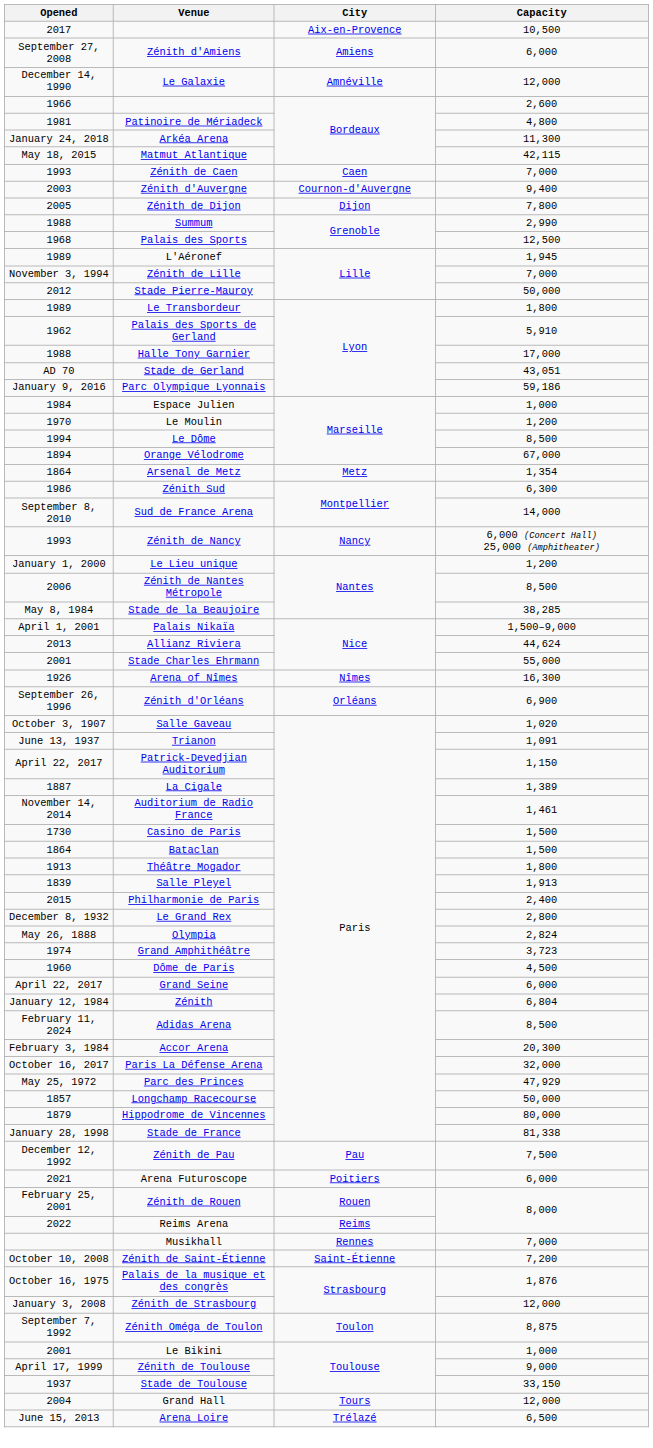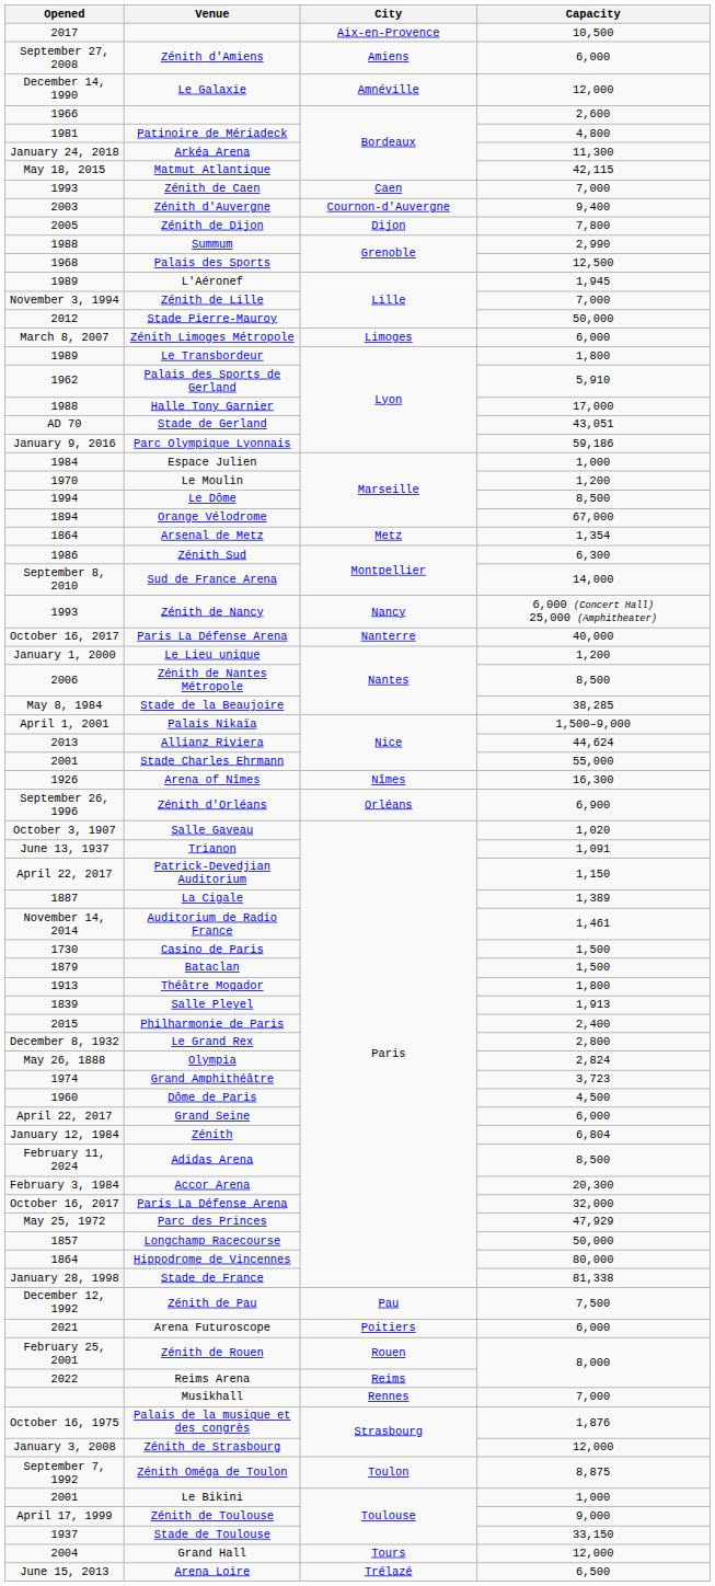+ row: March 8, 2007 | Zénith Limoges Métropole | Limoges | 6,000
+ row: October 16, 2017 | Paris La Défense Arena | Nanterre | 40,000
Bataclan | Opened: 1864 -> 1879
Hippodrome de Vincennes | Opened: 1879 -> 1864
- row: October 10, 2008 | Zénith de Saint-Étienne | Saint-Étienne | 7,200
